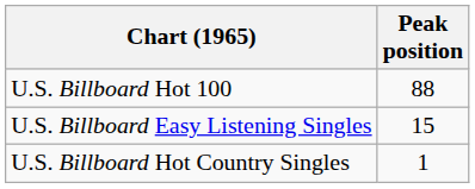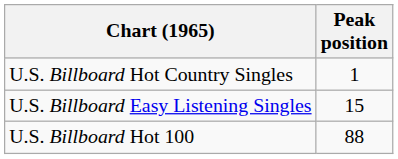rows swapped: U.S. Billboard Hot Country Singles <-> U.S. Billboard Hot 100
